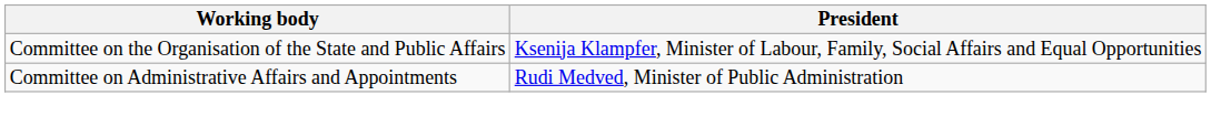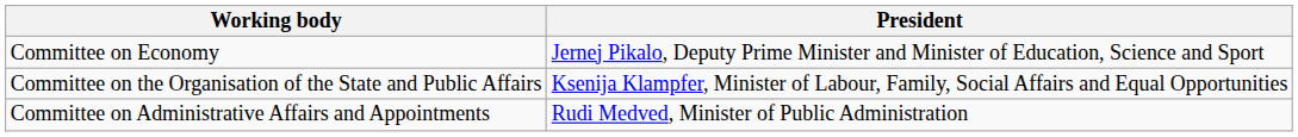+ row: Committee on Economy | Jernej Pikalo, Deputy Prime Minister and Minister of Education, Science and Sport
